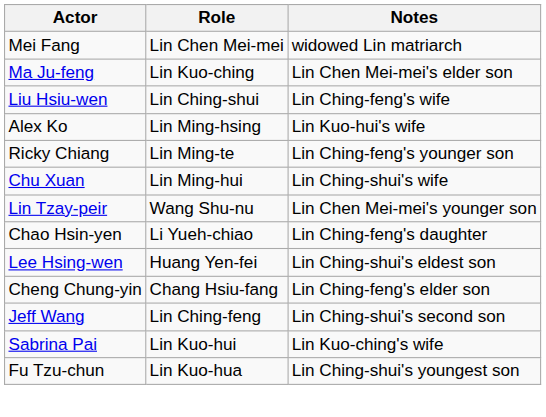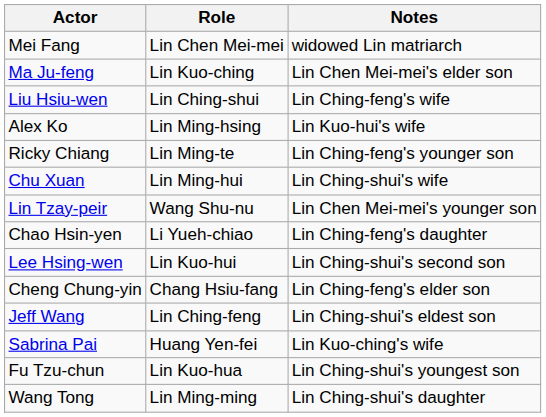Lee Hsing-wen | Role: Huang Yen-fei -> Lin Kuo-hui
Lee Hsing-wen | Notes: Lin Ching-shui's eldest son -> Lin Ching-shui's second son
Jeff Wang | Notes: Lin Ching-shui's second son -> Lin Ching-shui's eldest son
Sabrina Pai | Role: Lin Kuo-hui -> Huang Yen-fei
+ row: Wang Tong | Lin Ming-ming | Lin Ching-shui's daughter
